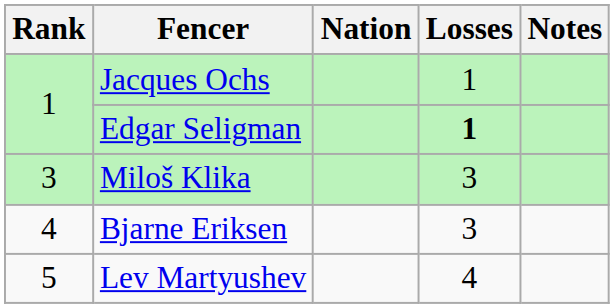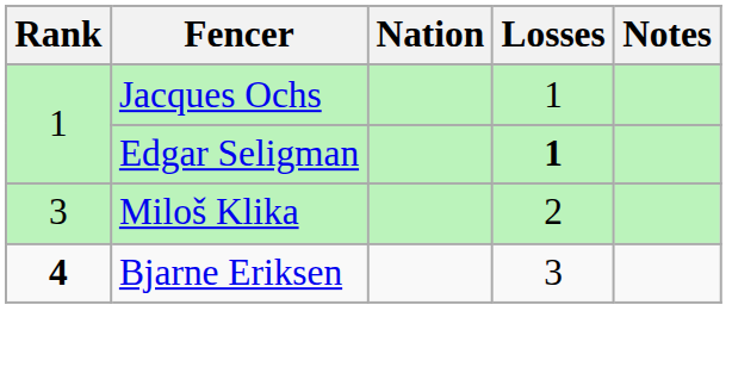Miloš Klika | Losses: 3 -> 2
Bjarne Eriksen | Rank: normal -> bold
- row: 5 | Lev Martyushev | 4
